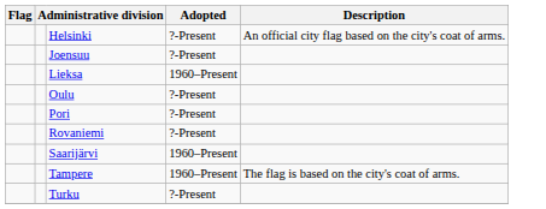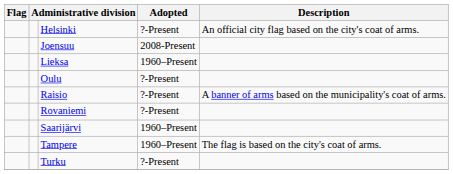Joensuu | Adopted: ?-Present -> 2008-Present
- row: Pori | ?-Present
+ row: Raisio | ?-Present | A banner of arms based on the municipality's coat of arms.
